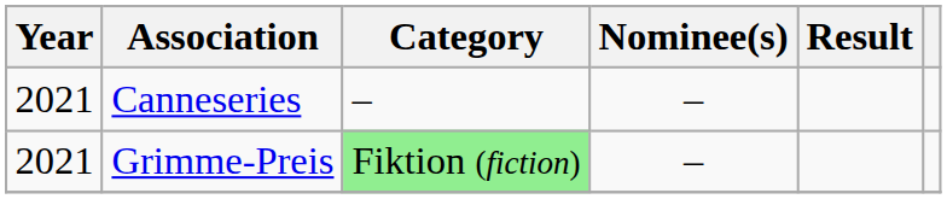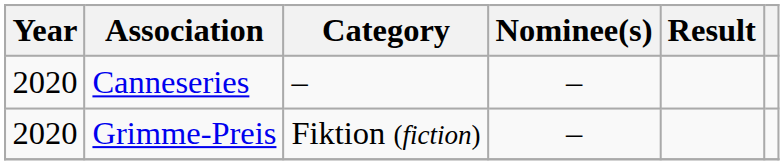Canneseries | Year: 2021 -> 2020
Grimme-Preis | Year: 2021 -> 2020
Grimme-Preis | Category: lightgreen background -> no background
